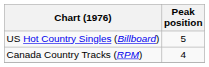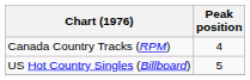rows swapped: Canada Country Tracks (RPM) <-> US Hot Country Singles (Billboard)
